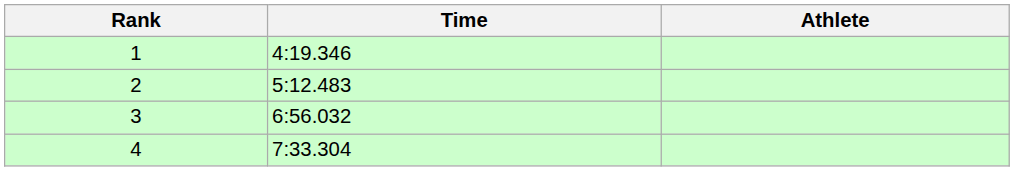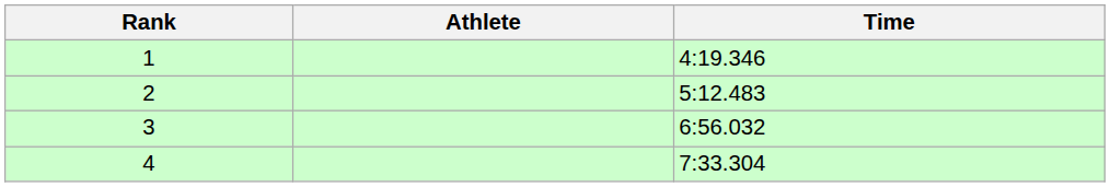columns swapped: Athlete <-> Time
